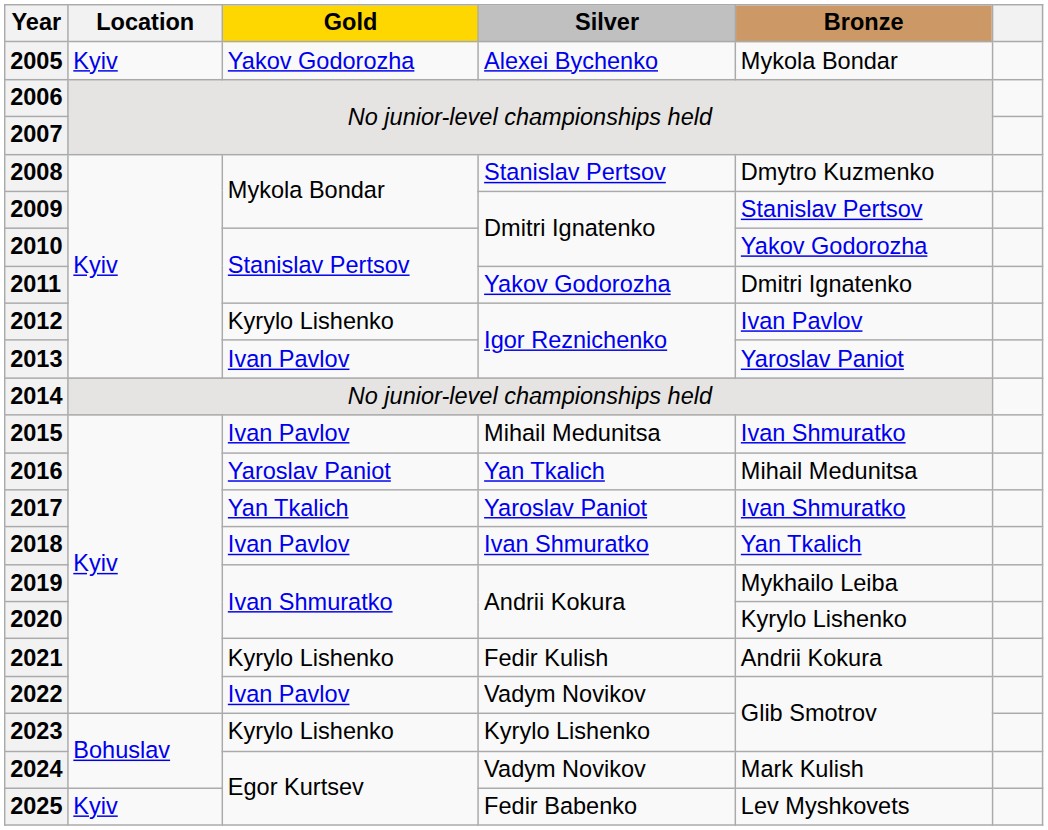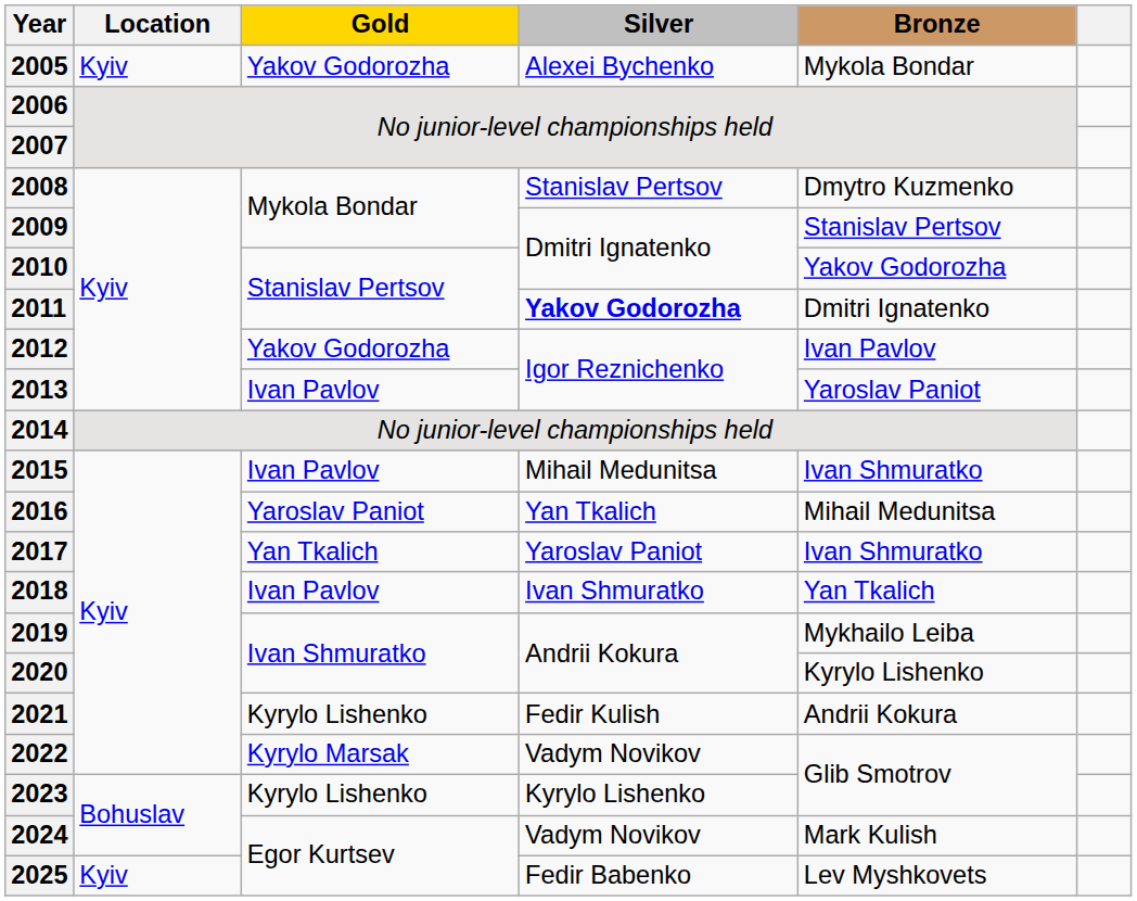2011 | Silver: normal -> bold
2012 | Gold: Kyrylo Lishenko -> Yakov Godorozha
2022 | Gold: Ivan Pavlov -> Kyrylo Marsak
